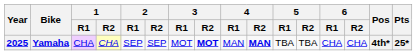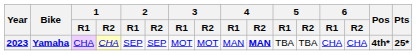Yamaha | Year: 2025 -> 2023
Yamaha | 3 / R2: bold -> normal
